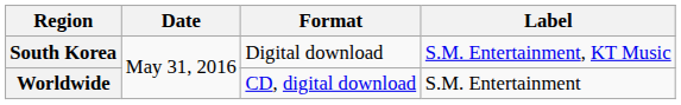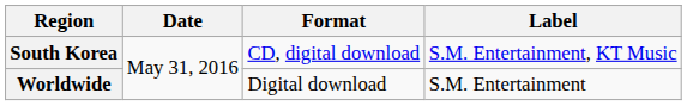South Korea | Format: Digital download -> CD, digital download
Worldwide | Format: CD, digital download -> Digital download
